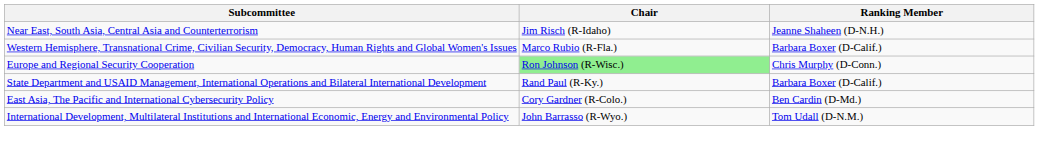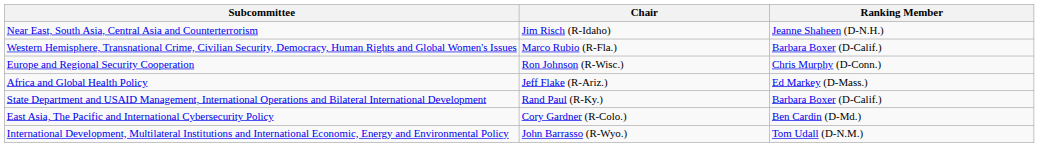Europe and Regional Security Cooperation | Chair: lightgreen background -> no background
+ row: Africa and Global Health Policy | Jeff Flake (R-Ariz.) | Ed Markey (D-Mass.)
